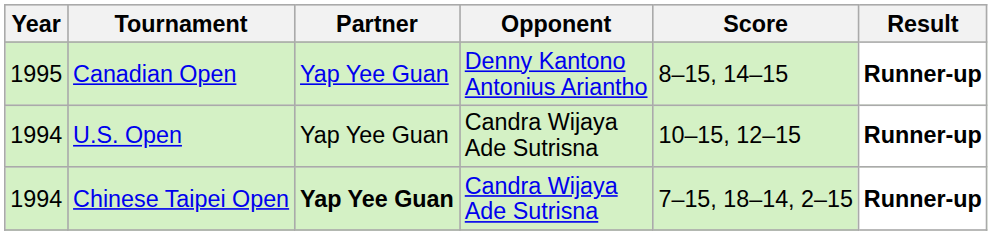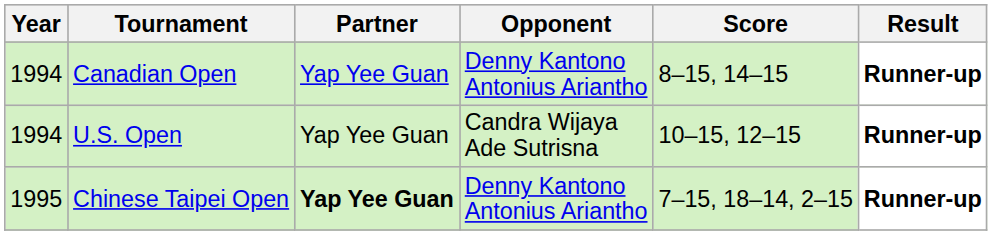Canadian Open | Year: 1995 -> 1994
Chinese Taipei Open | Year: 1994 -> 1995
Chinese Taipei Open | Opponent: Candra Wijaya Ade Sutrisna -> Denny Kantono Antonius Ariantho
